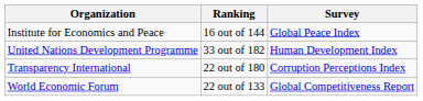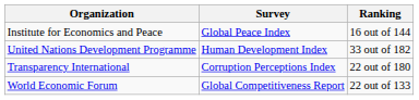columns swapped: Survey <-> Ranking
